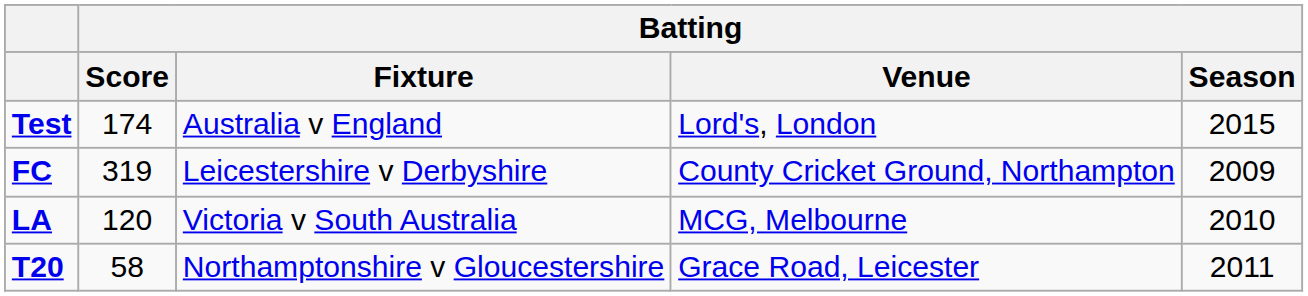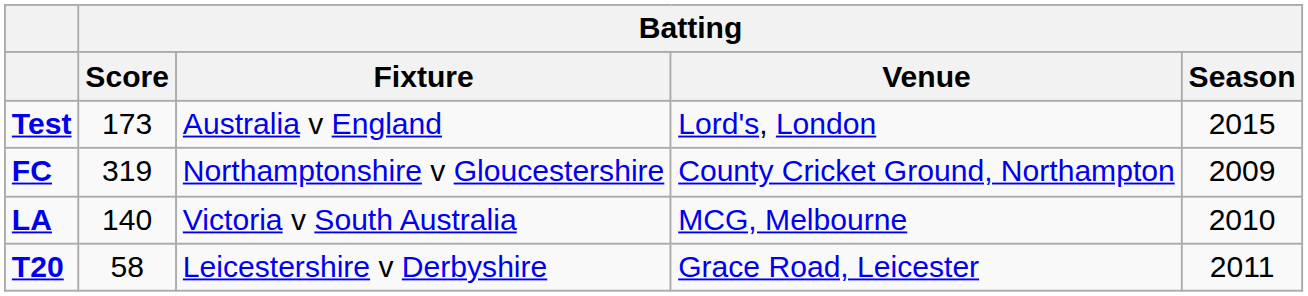Test | Batting / Score: 174 -> 173
FC | Batting / Fixture: Leicestershire v Derbyshire -> Northamptonshire v Gloucestershire
LA | Batting / Score: 120 -> 140
T20 | Batting / Fixture: Northamptonshire v Gloucestershire -> Leicestershire v Derbyshire
